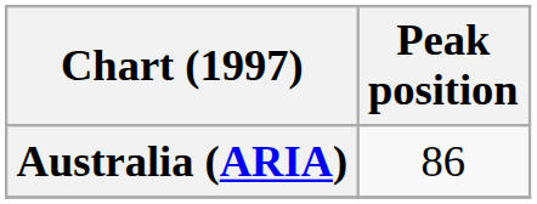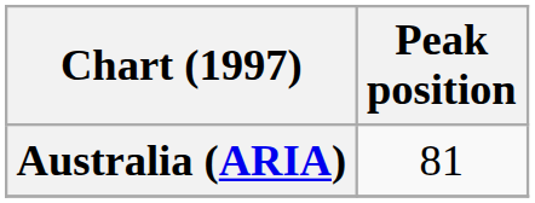Australia (ARIA) | Peak position: 86 -> 81
